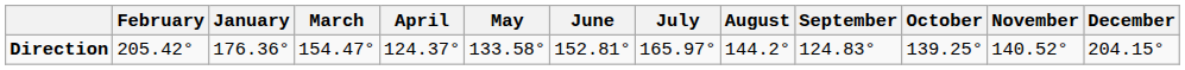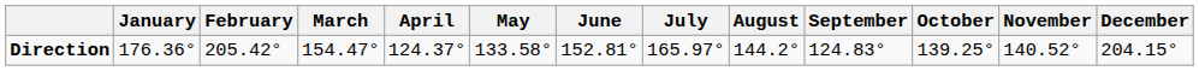columns swapped: January <-> February
